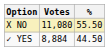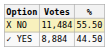X NO | Votes: 11,080 -> 11,484
